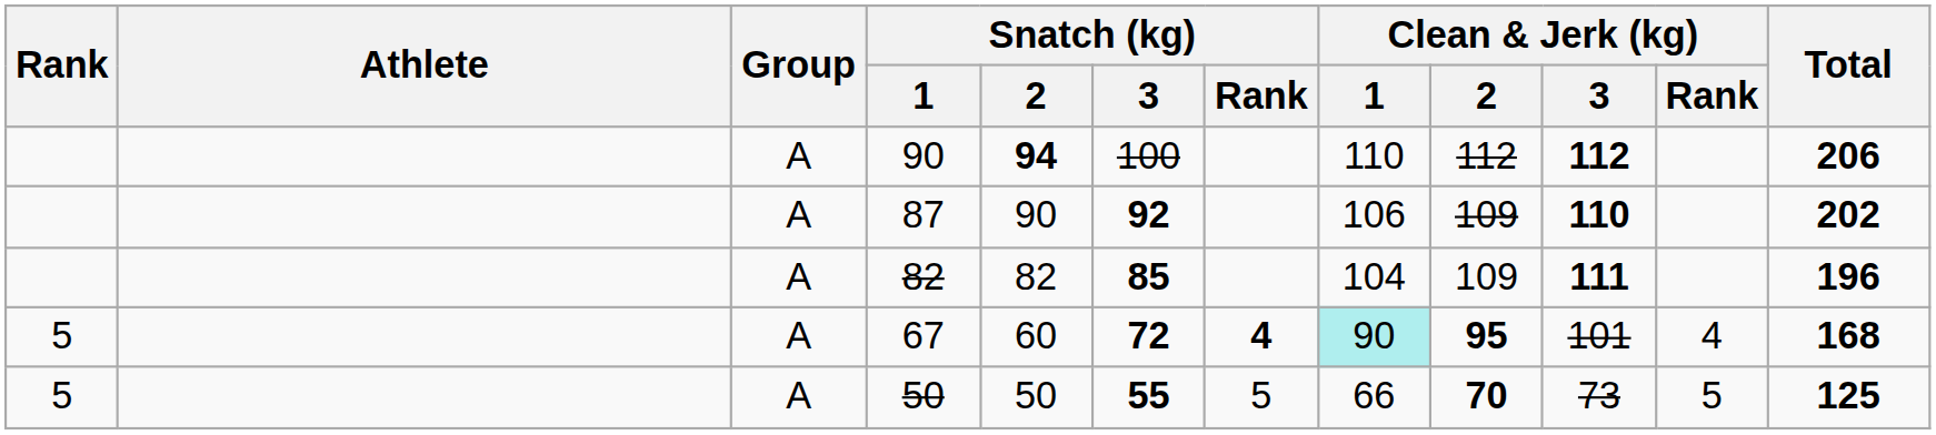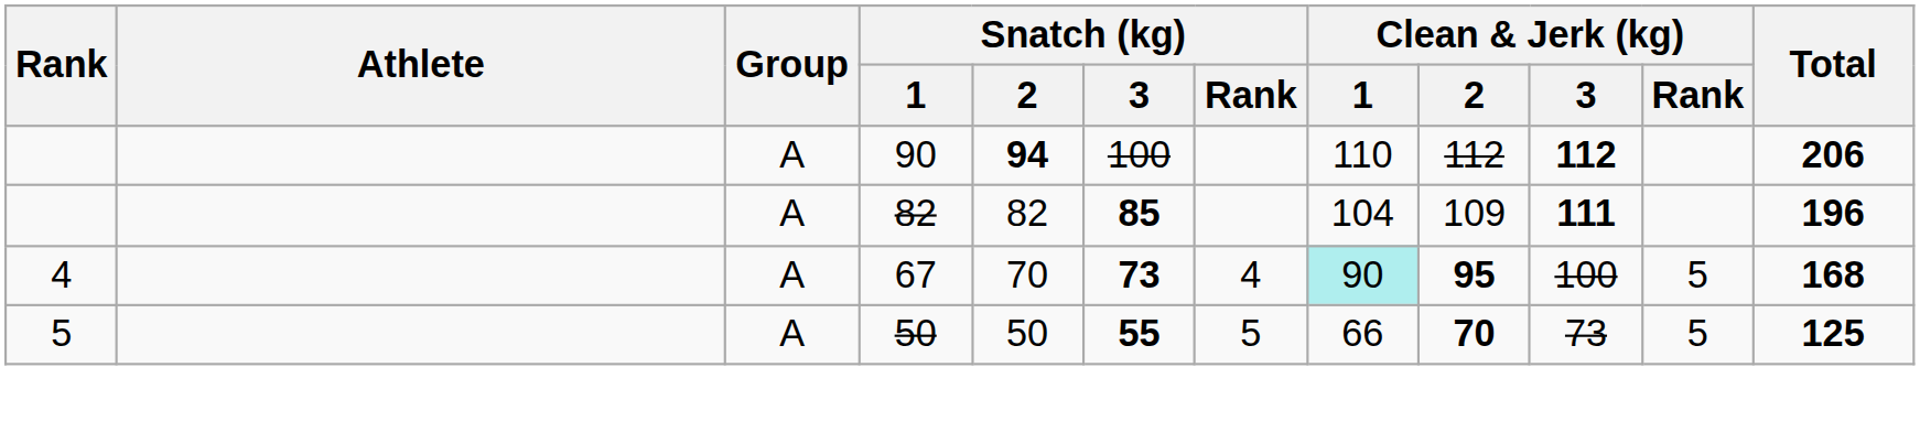- row: A | 87 | 90 | 92 | 106 | 109 | 110 | 202
67 | Rank: 5 -> 4
67 | Snatch (kg) / 2: 60 -> 70
67 | Snatch (kg) / 3: 72 -> 73
67 | Snatch (kg) / Rank: bold -> normal
67 | Clean & Jerk (kg) / 3: 101 -> 100
67 | Clean & Jerk (kg) / Rank: 4 -> 5
